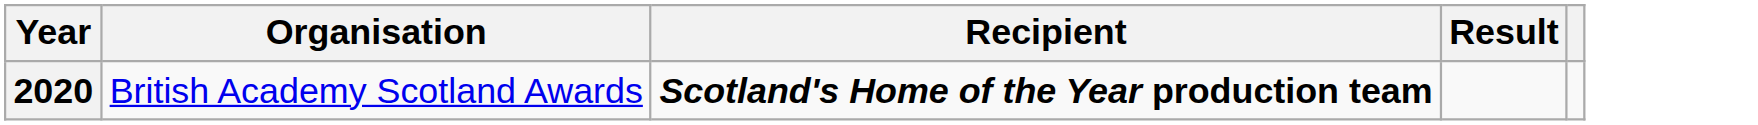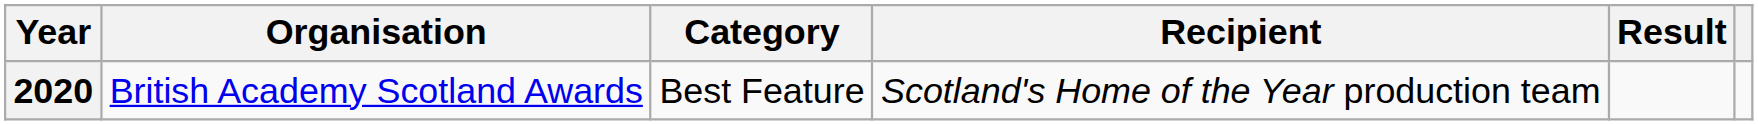+ column: Category | Best Feature
2020 | Recipient: bold -> normal
